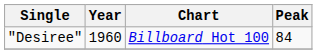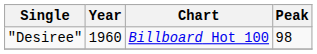"Desiree" | Peak: 84 -> 98
